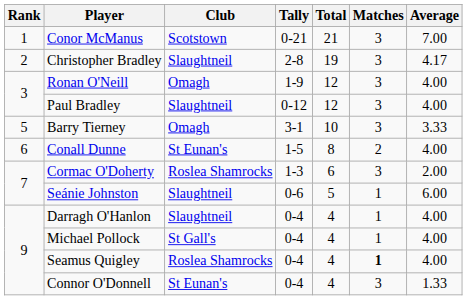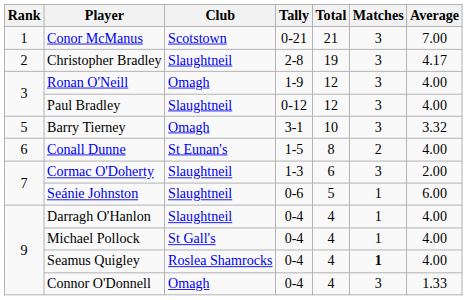Barry Tierney | Average: 3.33 -> 3.32
Cormac O'Doherty | Club: Roslea Shamrocks -> Slaughtneil
Connor O'Donnell | Club: St Eunan's -> Omagh
